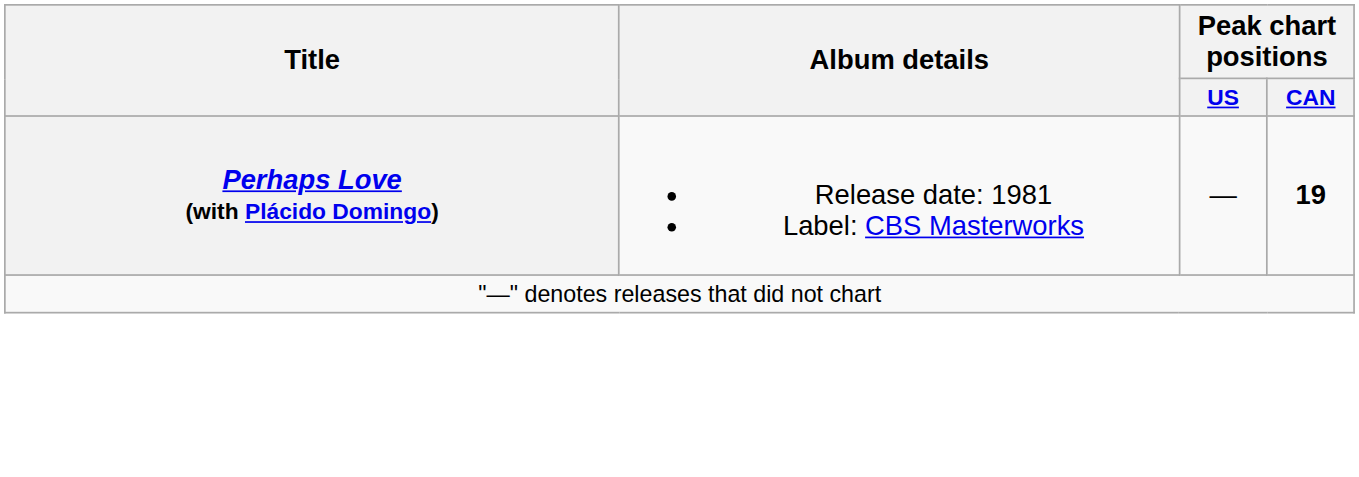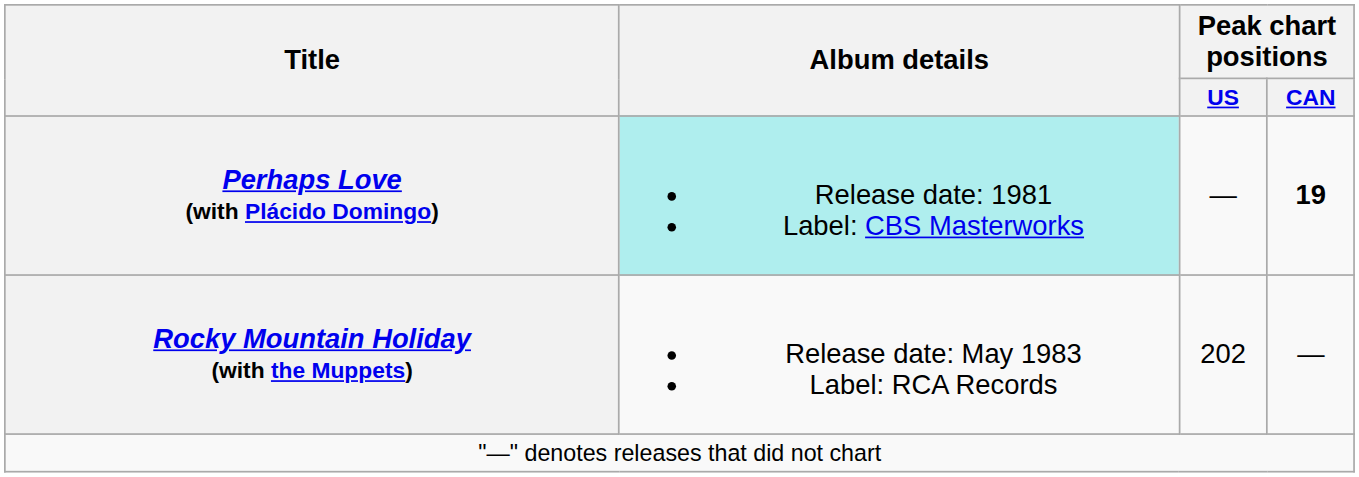Perhaps Love (with Plácido Domingo) | Album details: no background -> paleturquoise background
+ row: Rocky Mountain Holiday (with the Muppets) | Release date: May 1983 Label: RCA Records | 202 | —
